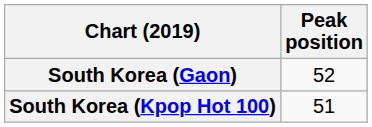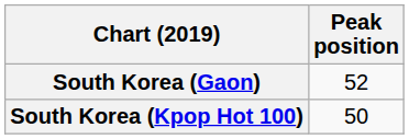South Korea (Kpop Hot 100) | Peak position: 51 -> 50
